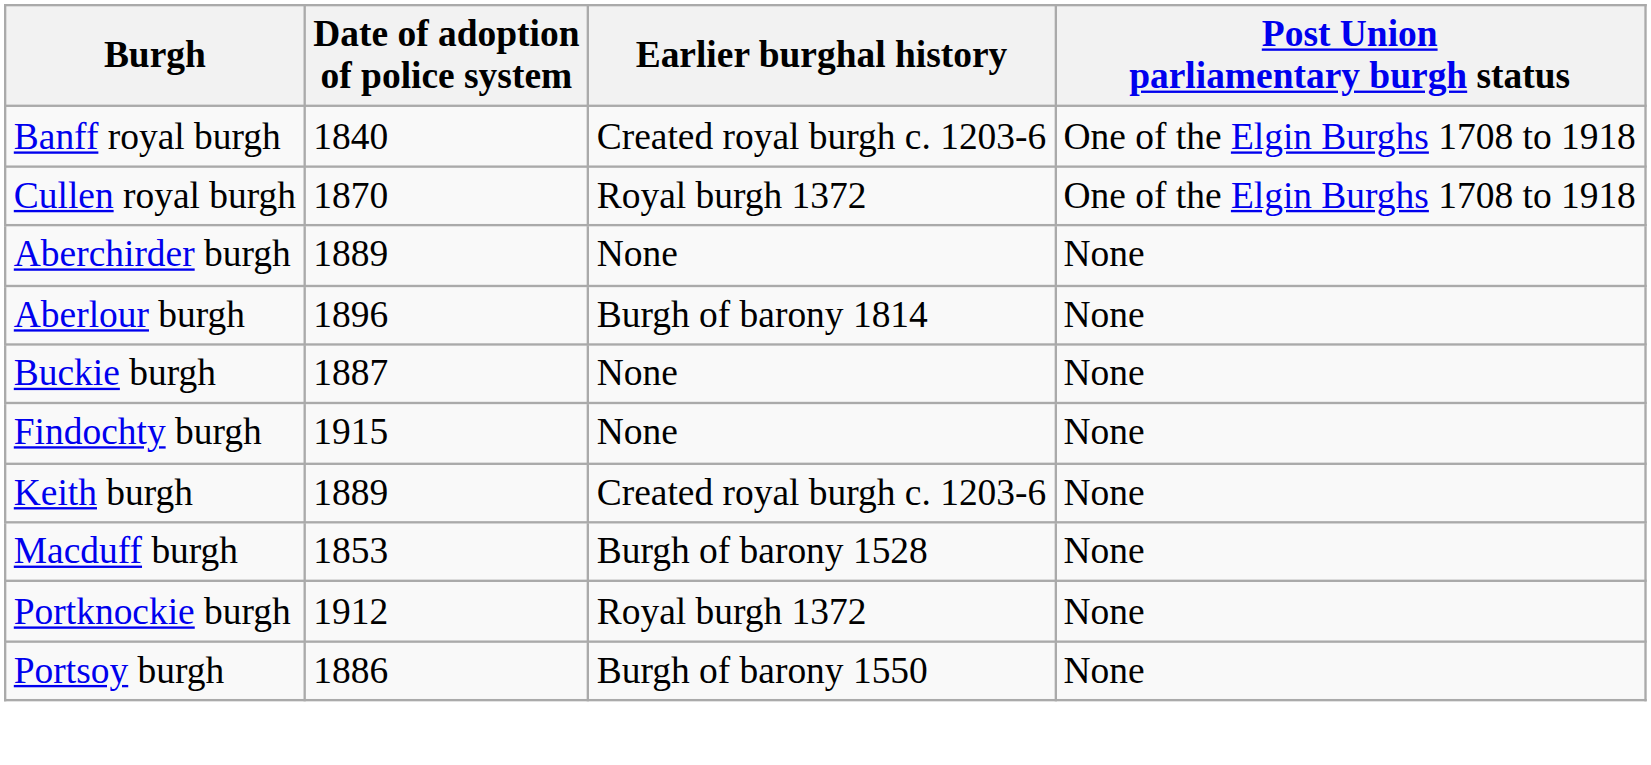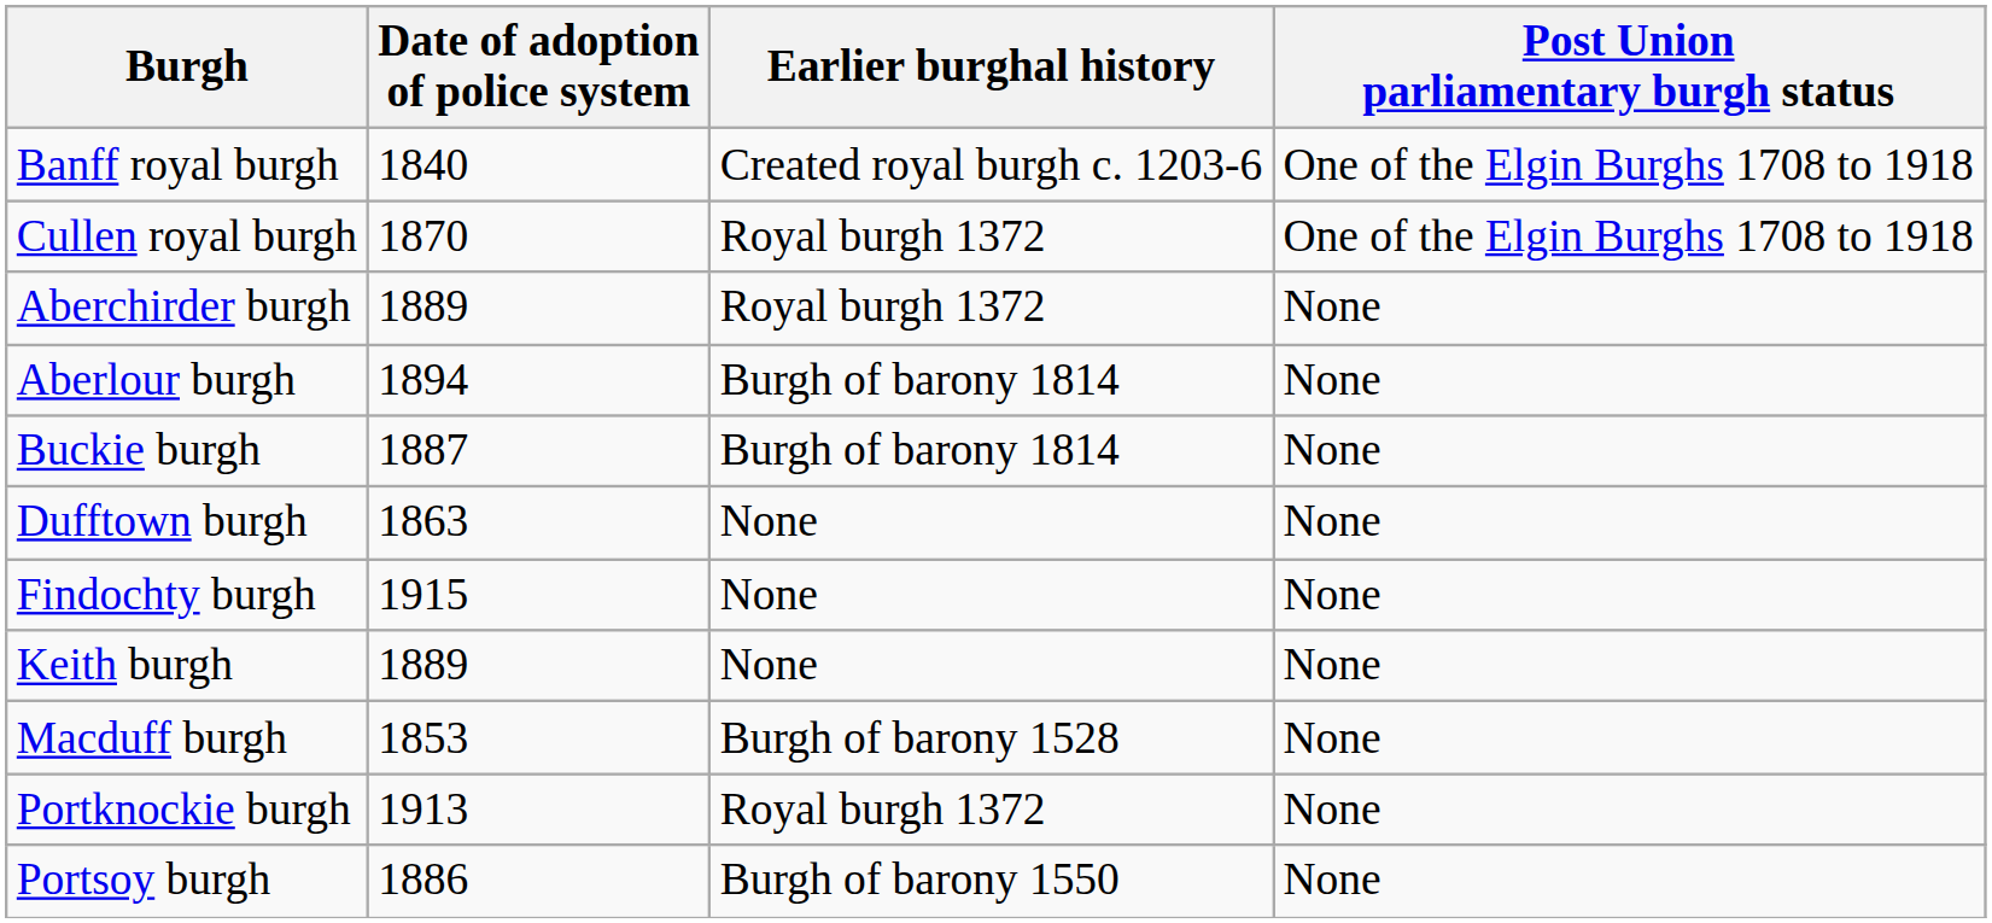Aberchirder burgh | Earlier burghal history: None -> Royal burgh 1372
Aberlour burgh | Date of adoption of police system: 1896 -> 1894
Buckie burgh | Earlier burghal history: None -> Burgh of barony 1814
+ row: Dufftown burgh | 1863 | None | None
Keith burgh | Earlier burghal history: Created royal burgh c. 1203-6 -> None
Portknockie burgh | Date of adoption of police system: 1912 -> 1913
